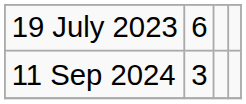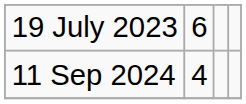11 Sep 2024 | column 2: 3 -> 4
